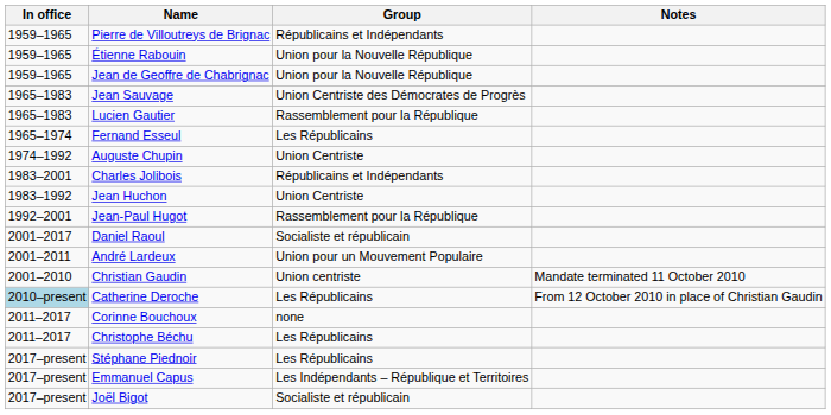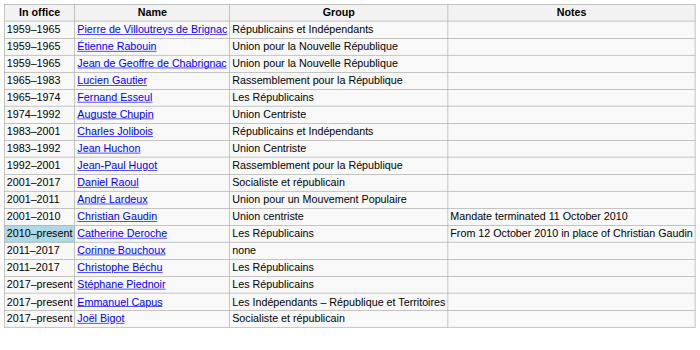- row: 1965–1983 | Jean Sauvage | Union Centriste des Démocrates de Progrès
